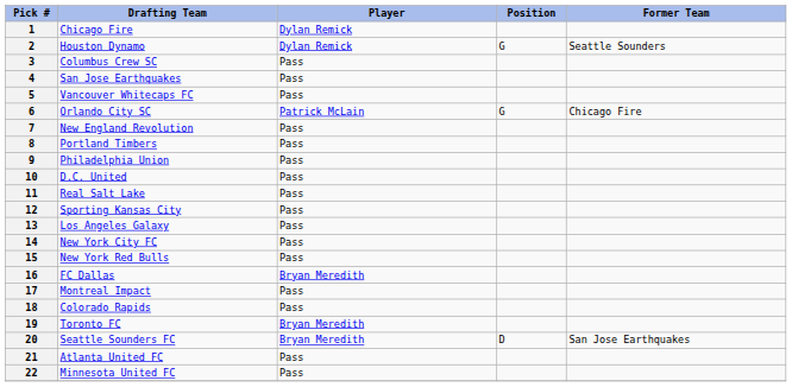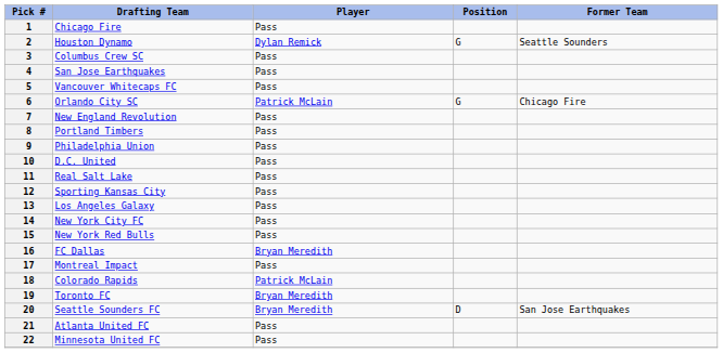1 | Player: Dylan Remick -> Pass
18 | Player: Pass -> Patrick McLain
